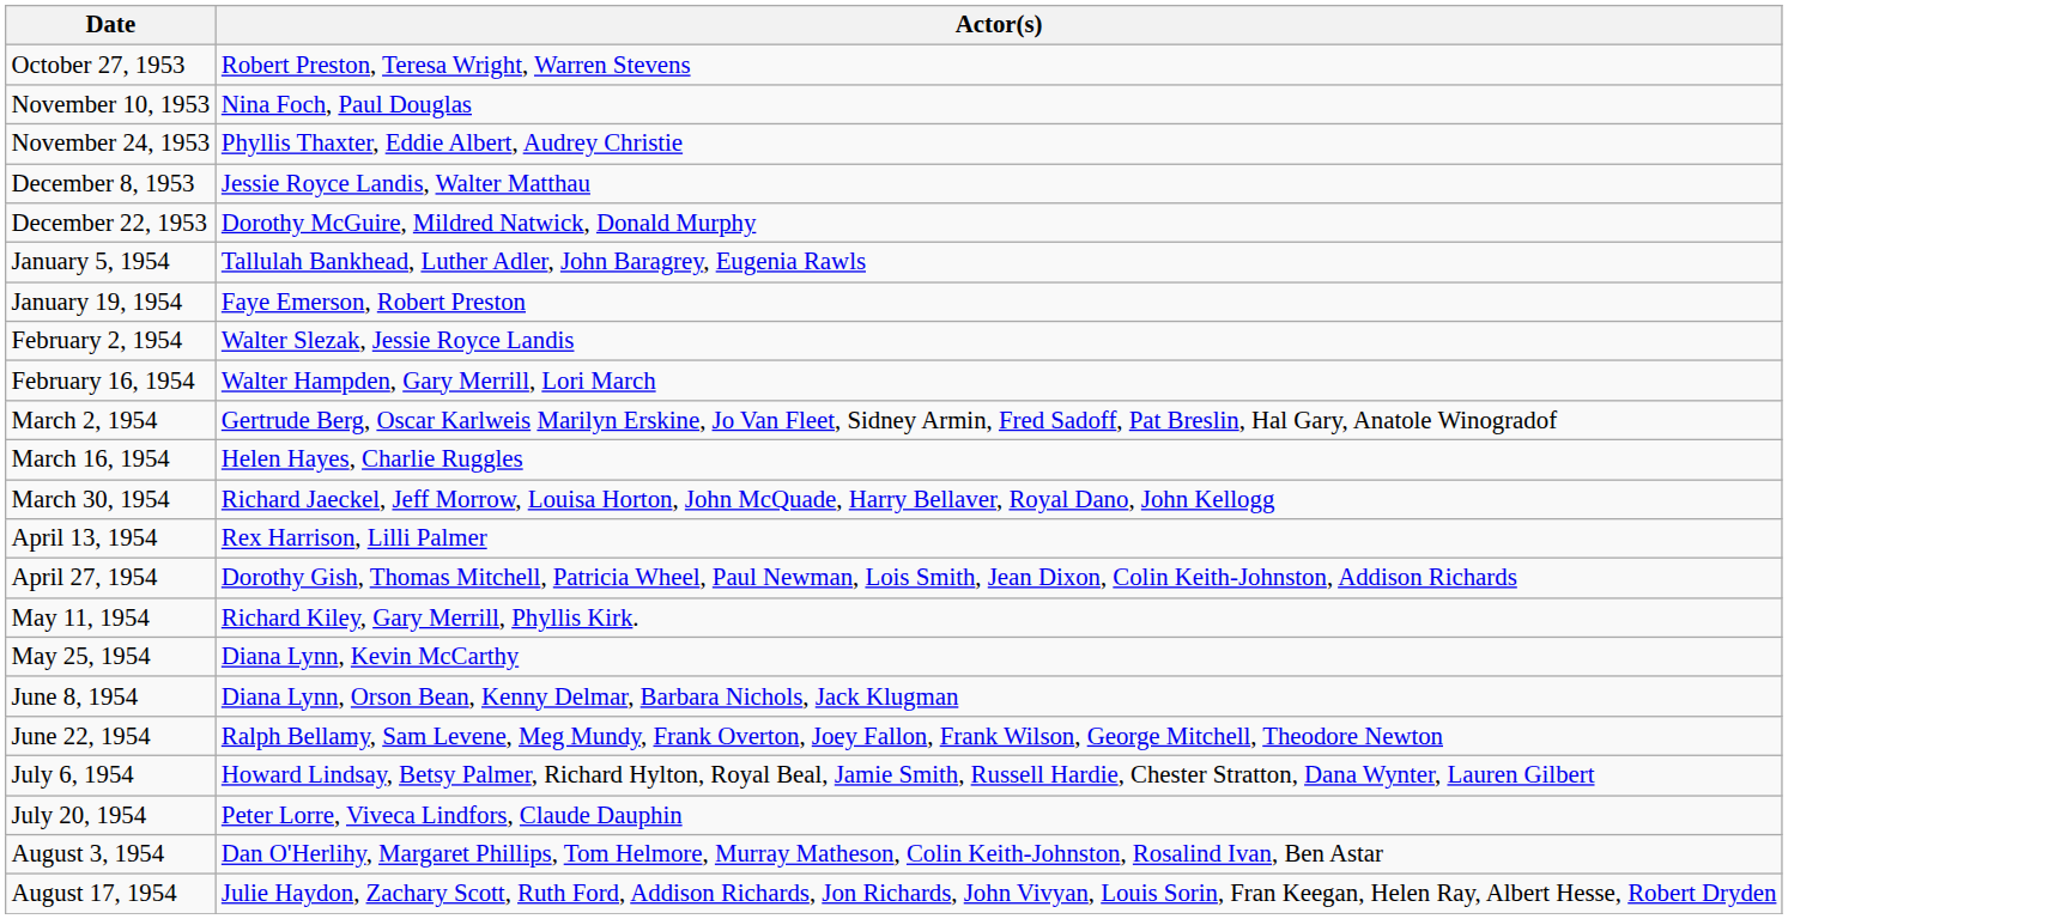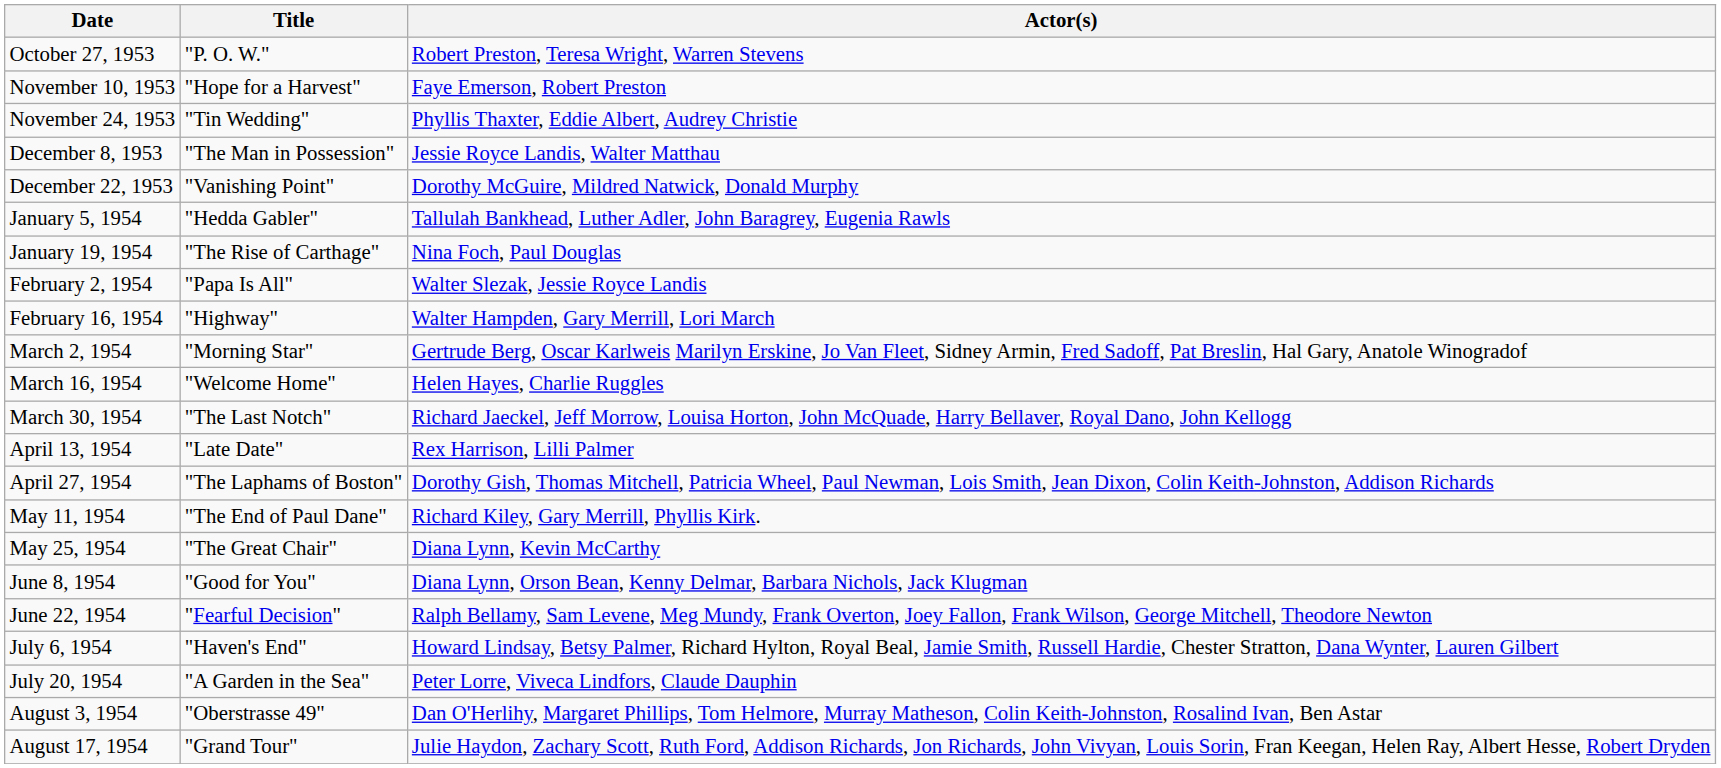+ column: Title | "P. O. W." | "Hope for a Harvest" | "Tin Wedding" | "The Man in Possession" | "Vanishing Point" | "Hedda Gabler" | "The Rise of Carthage" | "Papa Is All" | "Highway" | "Morning Star" | "Welcome Home" | "The Last Notch" | "Late Date" | "The Laphams of Boston" | "The End of Paul Dane" | "The Great Chair" | "Good for You" | "Fearful Decision" | "Haven's End" | "A Garden in the Sea" | "Oberstrasse 49" | "Grand Tour"
November 10, 1953 | Actor(s): Nina Foch, Paul Douglas -> Faye Emerson, Robert Preston
January 19, 1954 | Actor(s): Faye Emerson, Robert Preston -> Nina Foch, Paul Douglas
